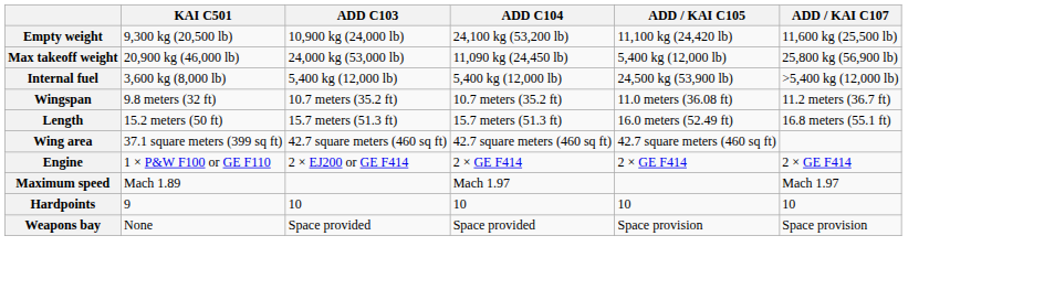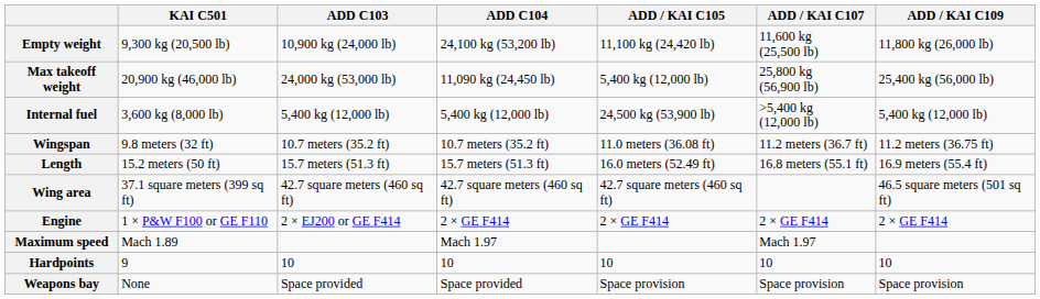+ column: ADD / KAI C109 | 11,800 kg (26,000 lb) | 25,400 kg (56,000 lb) | 5,400 kg (12,000 lb) | 11.2 meters (36.75 ft) | 16.9 meters (55.4 ft) | 46.5 square meters (501 sq ft) | 2 × GE F414 | 10 | Space provision
